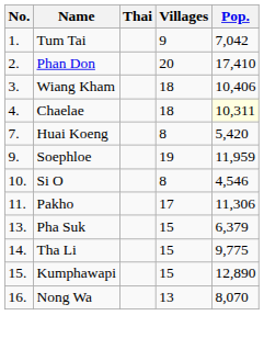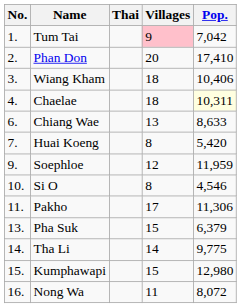Tum Tai | Villages: no background -> pink background
+ row: 6. | Chiang Wae | 13 | 8,633
Soephloe | Villages: 19 -> 12
Tha Li | Villages: 15 -> 14
Kumphawapi | Pop.: 12,890 -> 12,980
Nong Wa | Villages: 13 -> 11
Nong Wa | Pop.: 8,070 -> 8,072
